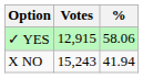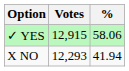X NO | Votes: 15,243 -> 12,293
